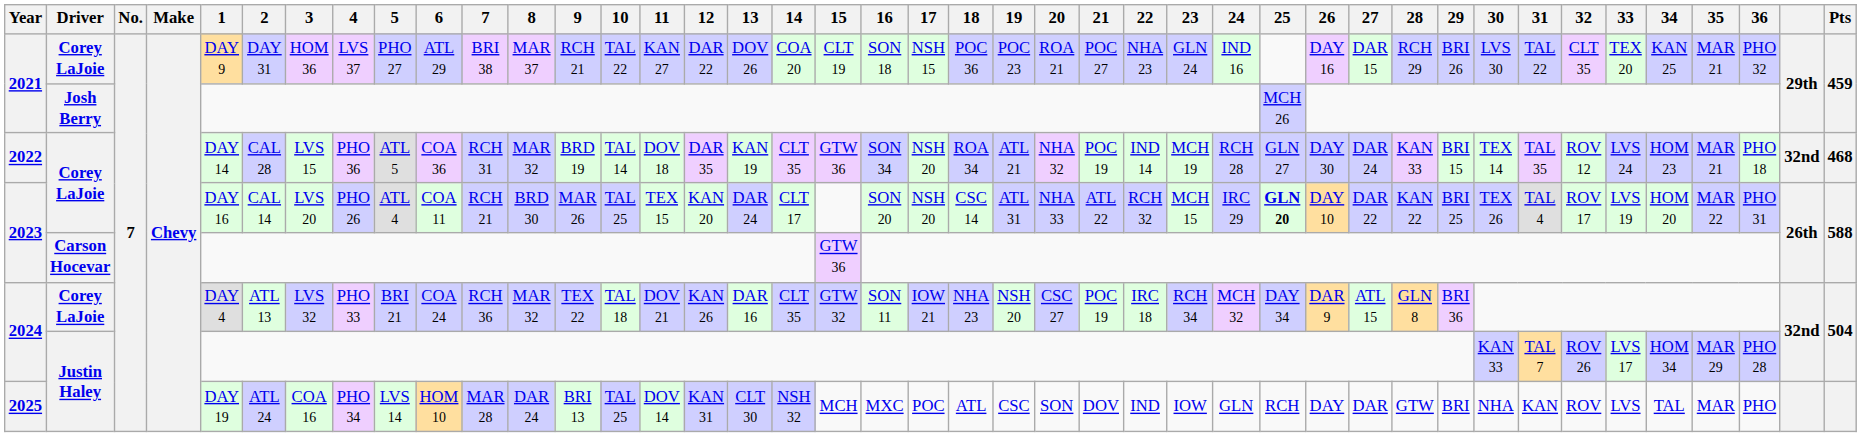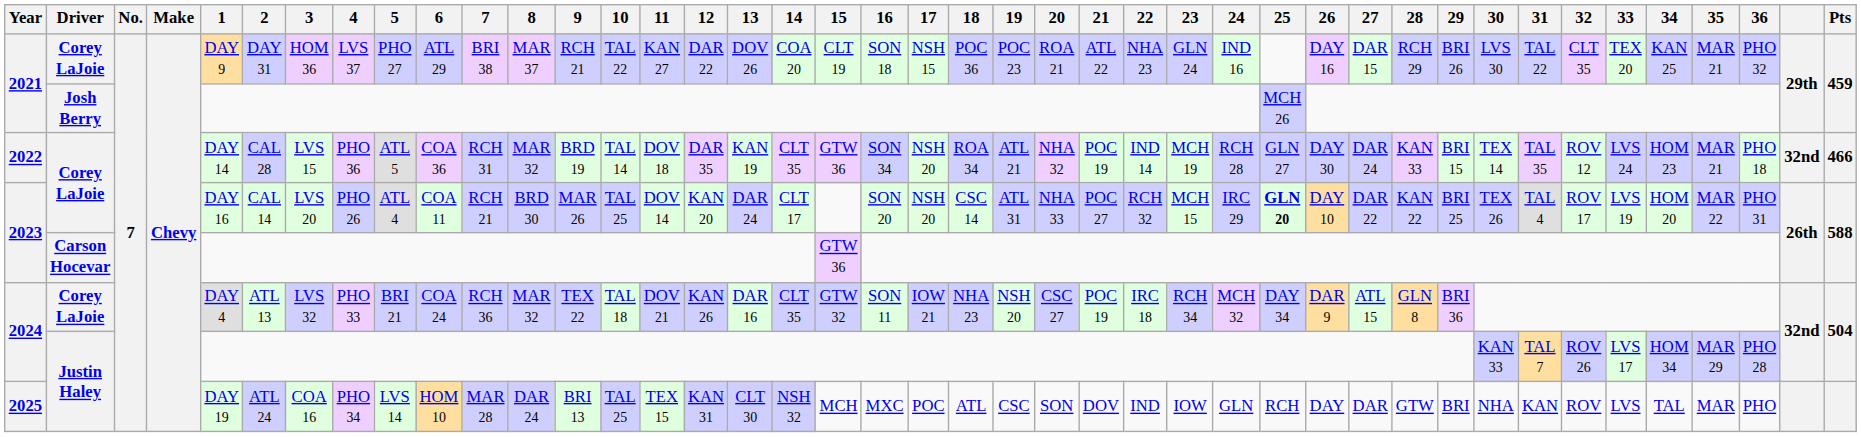2021 / Corey LaJoie | 21: POC 27 -> ATL 22
2022 | Pts: 468 -> 466
2023 / Corey LaJoie | 11: TEX 15 -> DOV 14
2023 / Corey LaJoie | 21: ATL 22 -> POC 27
2025 | 11: DOV 14 -> TEX 15
